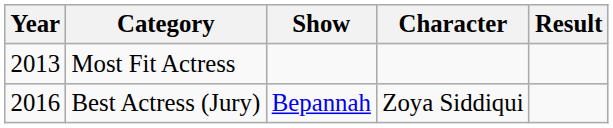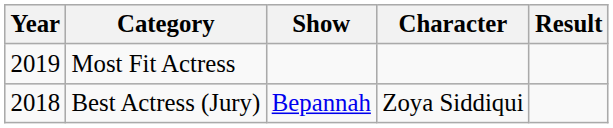Most Fit Actress | Year: 2013 -> 2019
Best Actress (Jury) | Year: 2016 -> 2018
